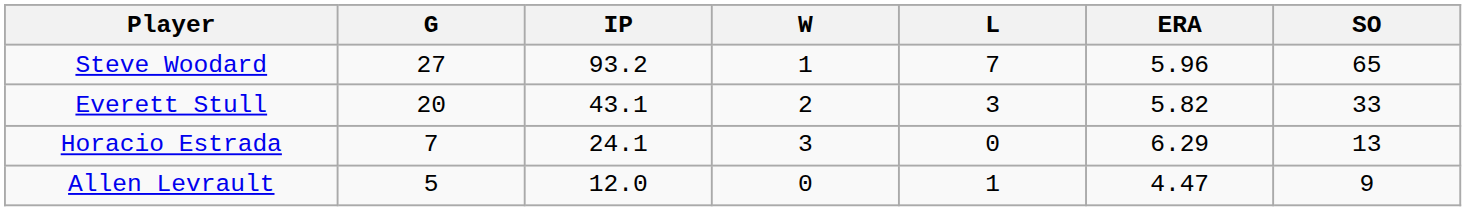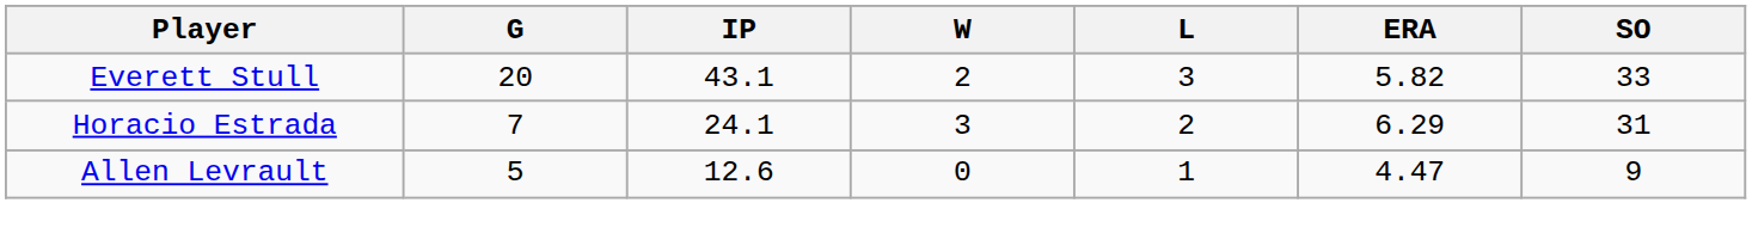- row: Steve Woodard | 27 | 93.2 | 1 | 7 | 5.96 | 65
Horacio Estrada | L: 0 -> 2
Horacio Estrada | SO: 13 -> 31
Allen Levrault | IP: 12.0 -> 12.6
